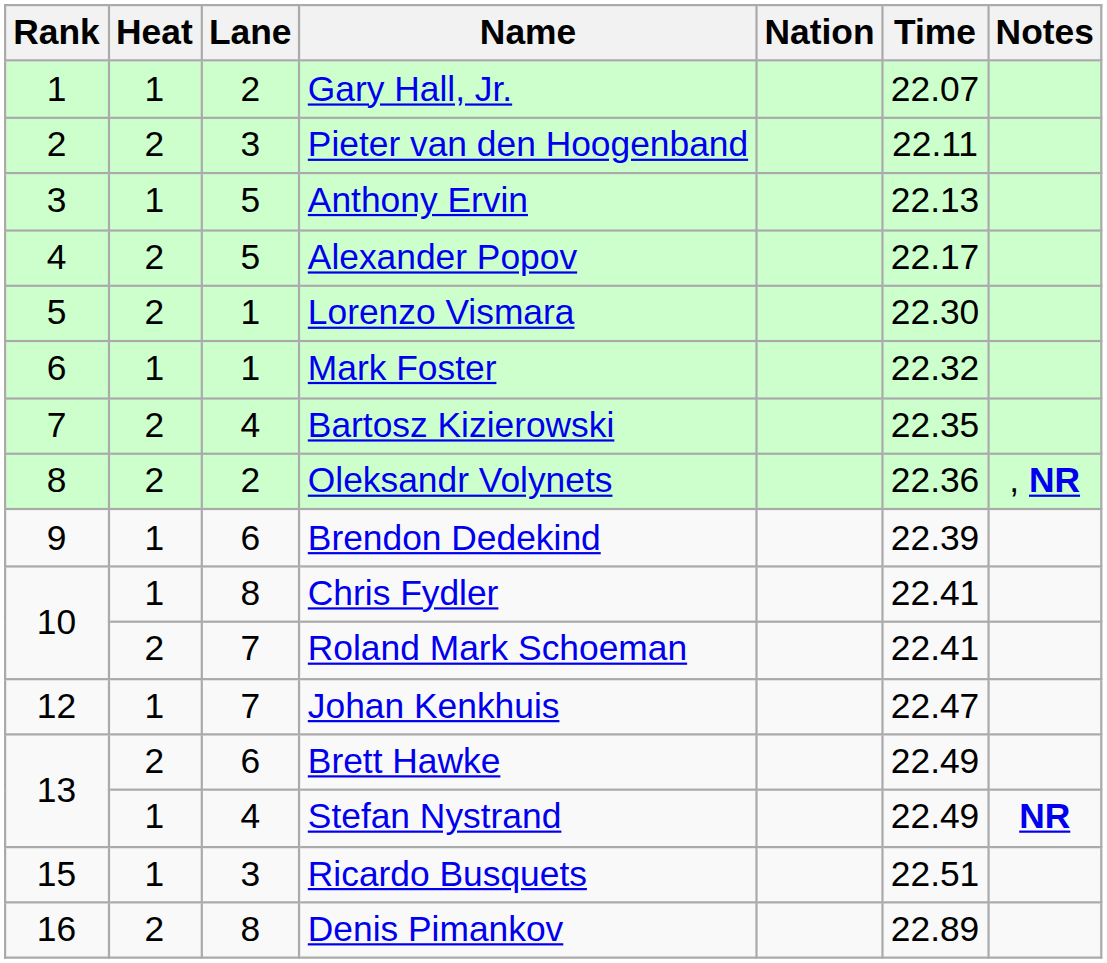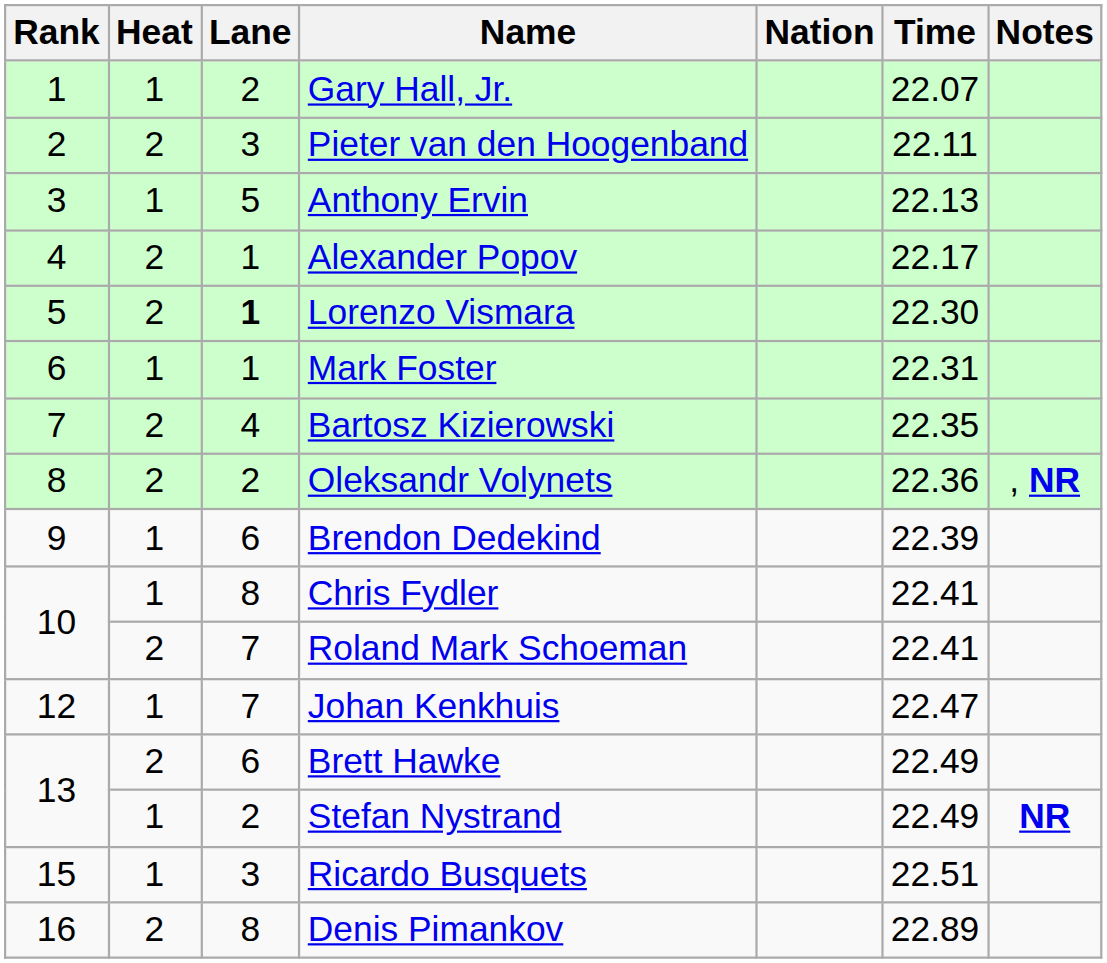Alexander Popov | Lane: 5 -> 1
Lorenzo Vismara | Lane: normal -> bold
Mark Foster | Time: 22.32 -> 22.31
Stefan Nystrand | Lane: 4 -> 2
